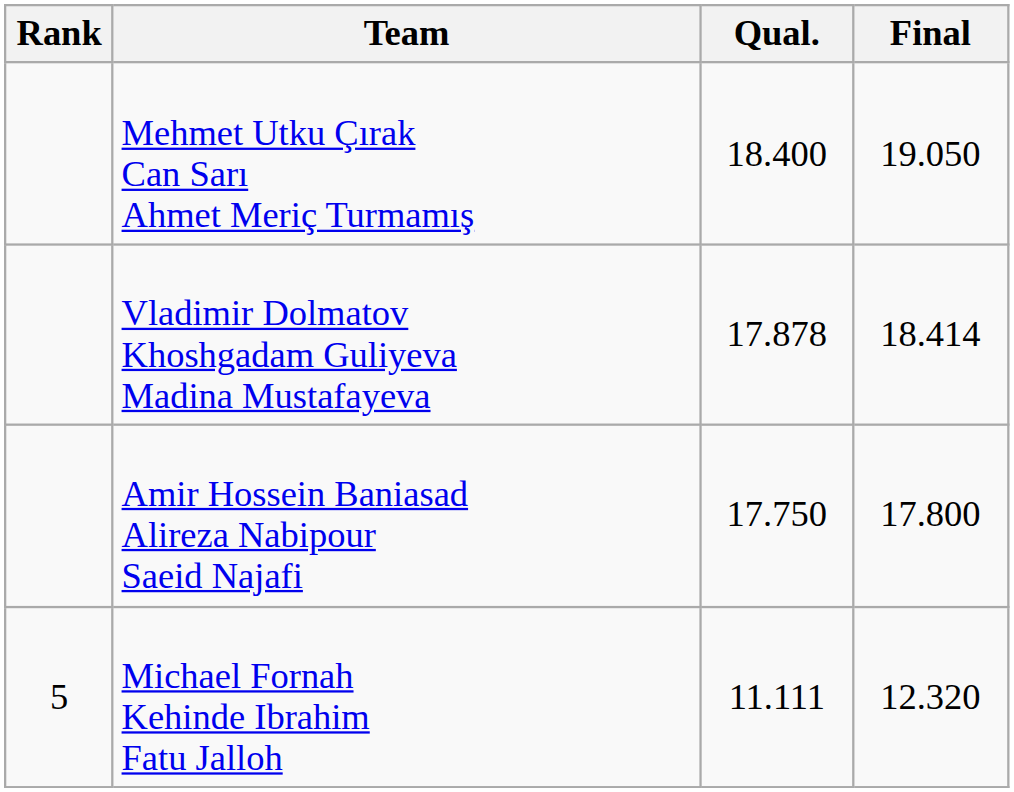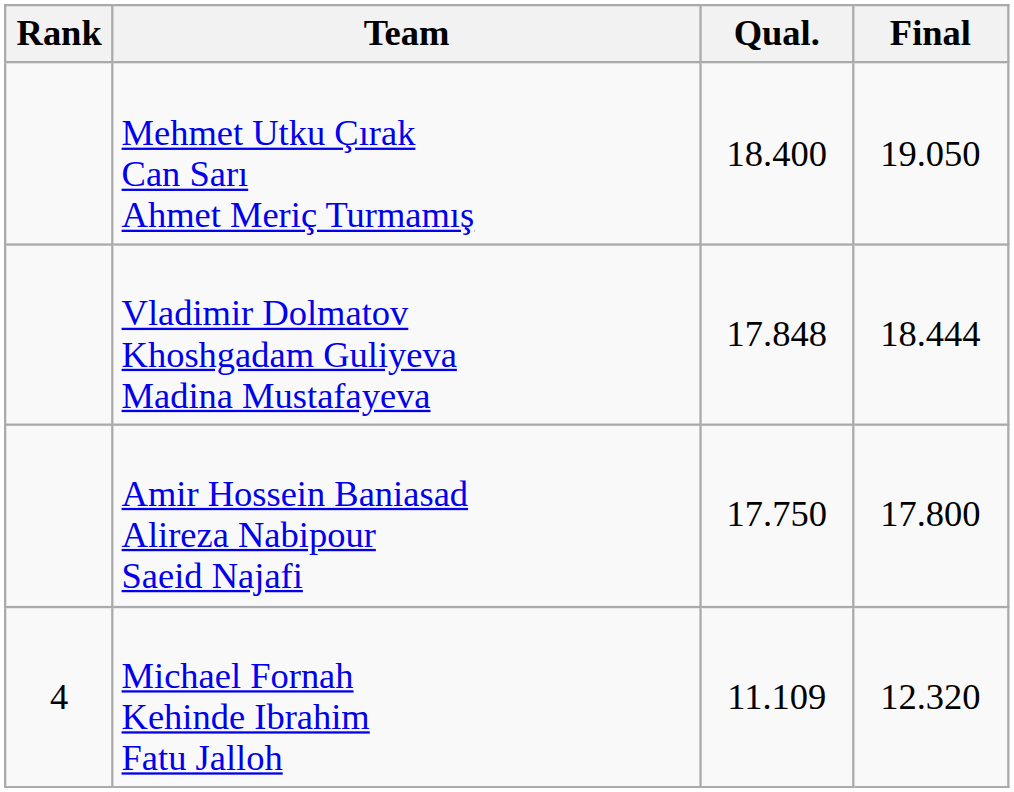Vladimir Dolmatov Khoshgadam Guliyeva Madina Mustafayeva | Qual.: 17.878 -> 17.848
Vladimir Dolmatov Khoshgadam Guliyeva Madina Mustafayeva | Final: 18.414 -> 18.444
Michael Fornah Kehinde Ibrahim Fatu Jalloh | Rank: 5 -> 4
Michael Fornah Kehinde Ibrahim Fatu Jalloh | Qual.: 11.111 -> 11.109
